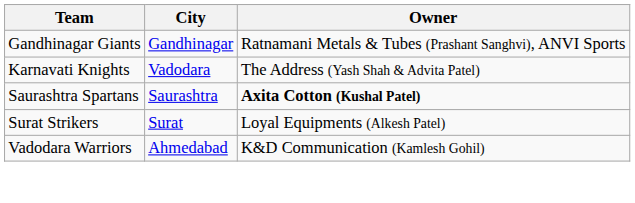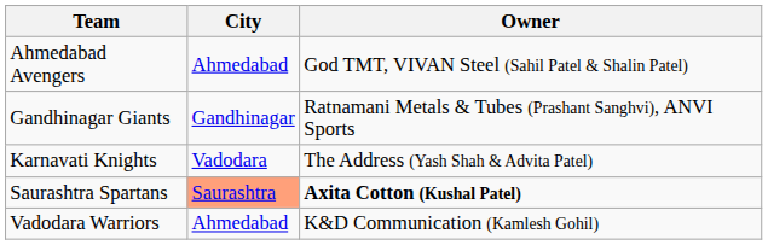+ row: Ahmedabad Avengers | Ahmedabad | God TMT, VIVAN Steel (Sahil Patel & Shalin Patel)
Saurashtra Spartans | City: no background -> lightsalmon background
- row: Surat Strikers | Surat | Loyal Equipments (Alkesh Patel)
